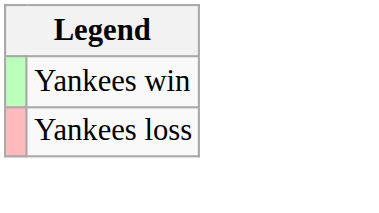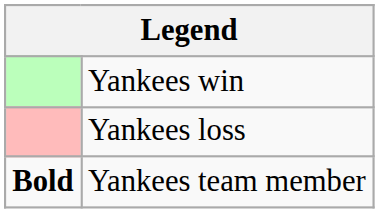+ row: Bold | Yankees team member
